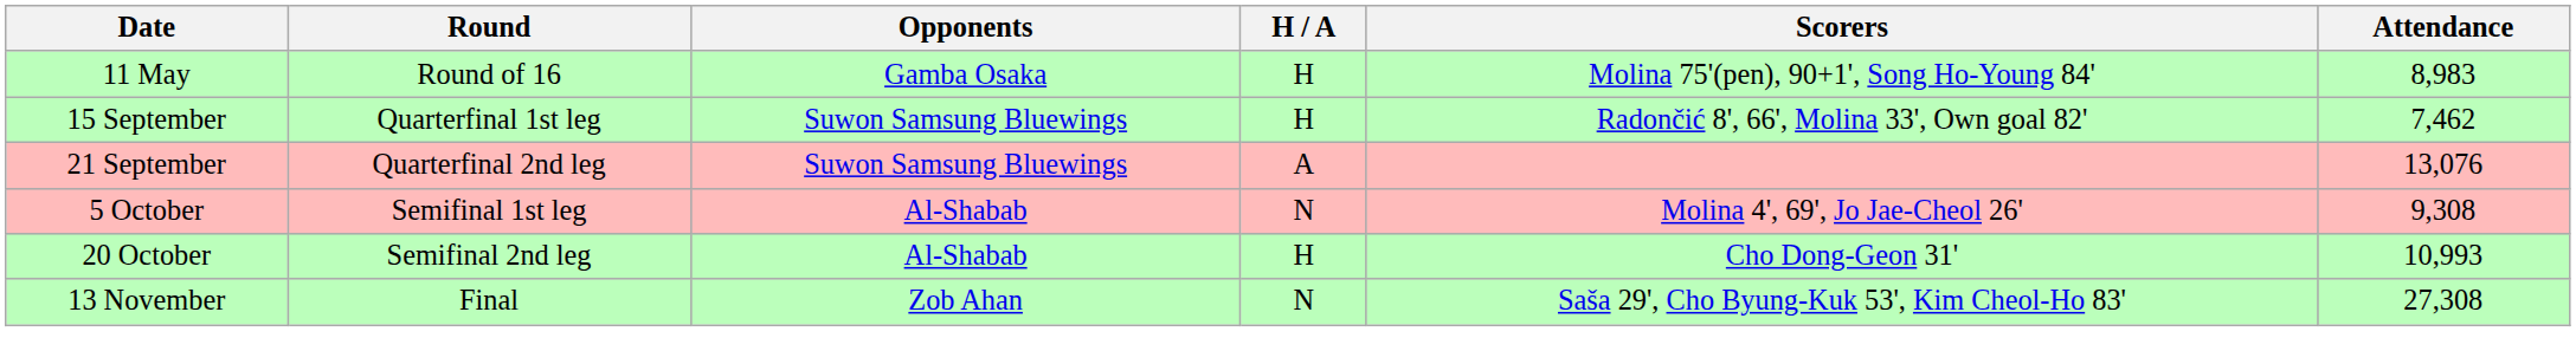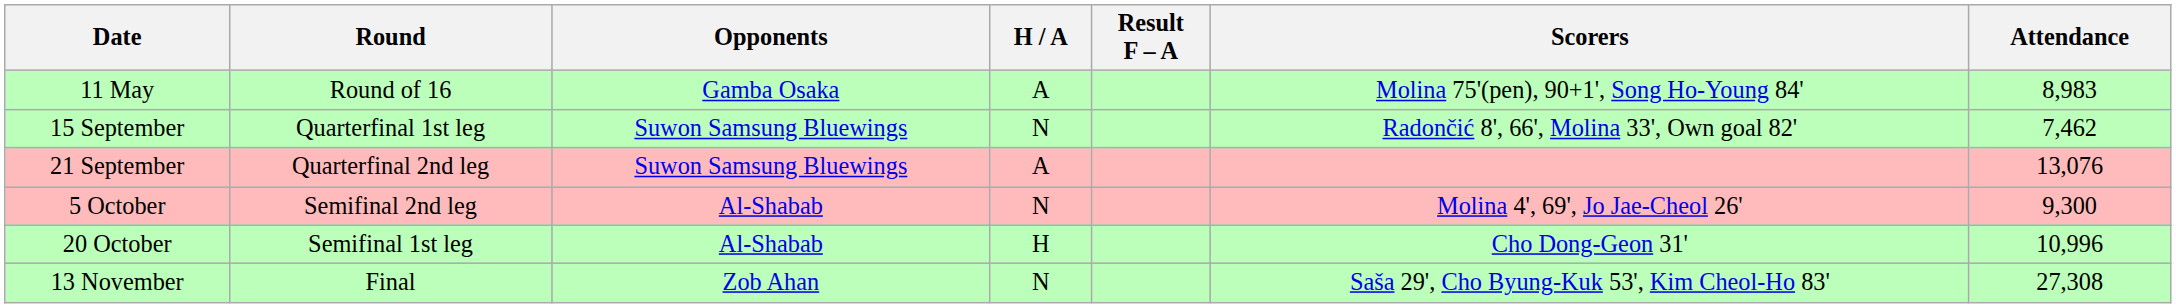+ column: Result F – A
11 May | H / A: H -> A
15 September | H / A: H -> N
5 October | Round: Semifinal 1st leg -> Semifinal 2nd leg
5 October | Attendance: 9,308 -> 9,300
20 October | Round: Semifinal 2nd leg -> Semifinal 1st leg
20 October | Attendance: 10,993 -> 10,996
